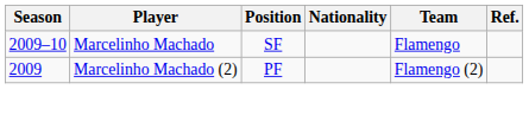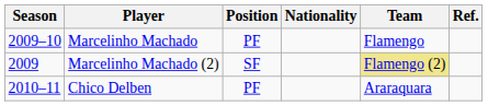Marcelinho Machado | Position: SF -> PF
Marcelinho Machado (2) | Position: PF -> SF
Marcelinho Machado (2) | Team: no background -> khaki background
+ row: 2010–11 | Chico Delben | PF | Araraquara
